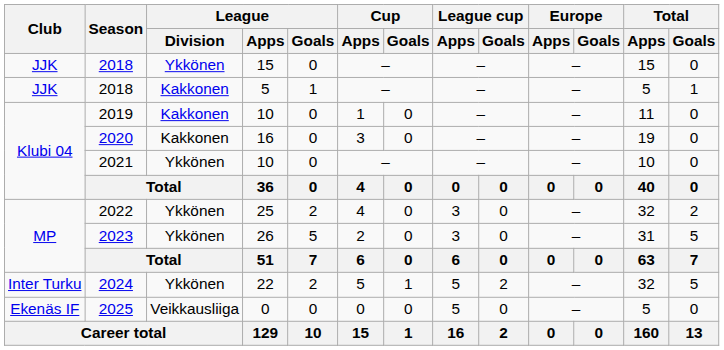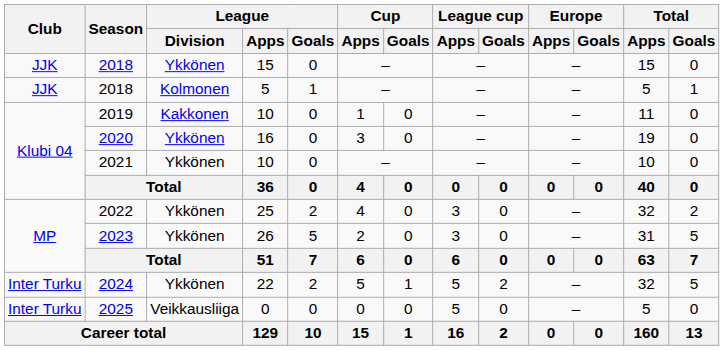2018 / 5 | League / Division: Kakkonen -> Kolmonen
2020 | League / Division: Kakkonen -> Ykkönen
2025 | Club: Ekenäs IF -> Inter Turku
